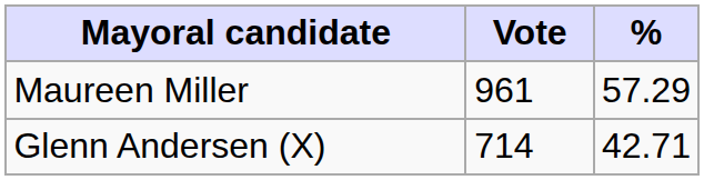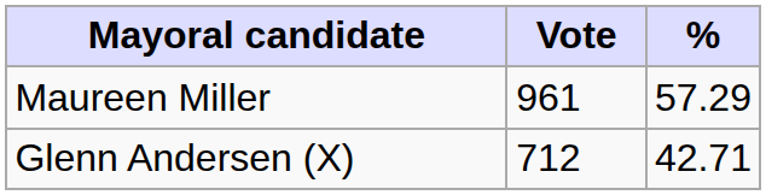Glenn Andersen (X) | Vote: 714 -> 712
